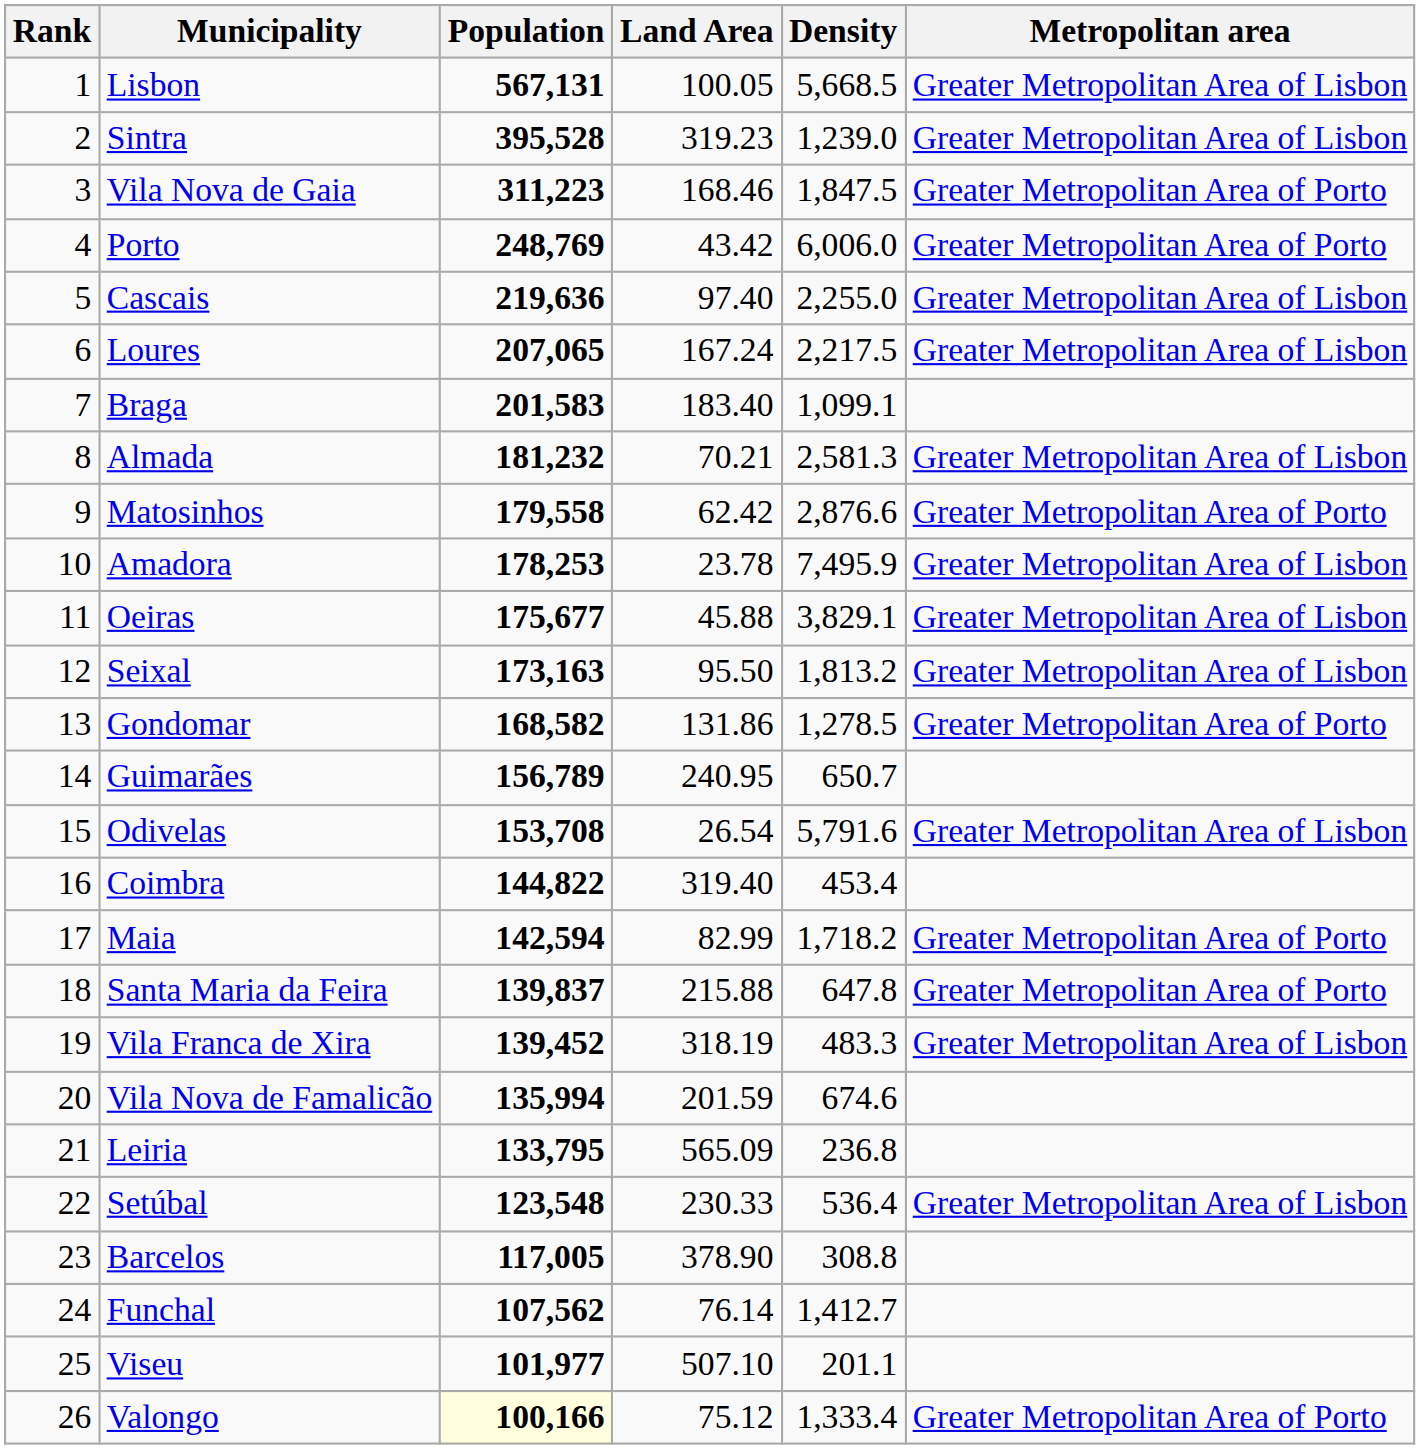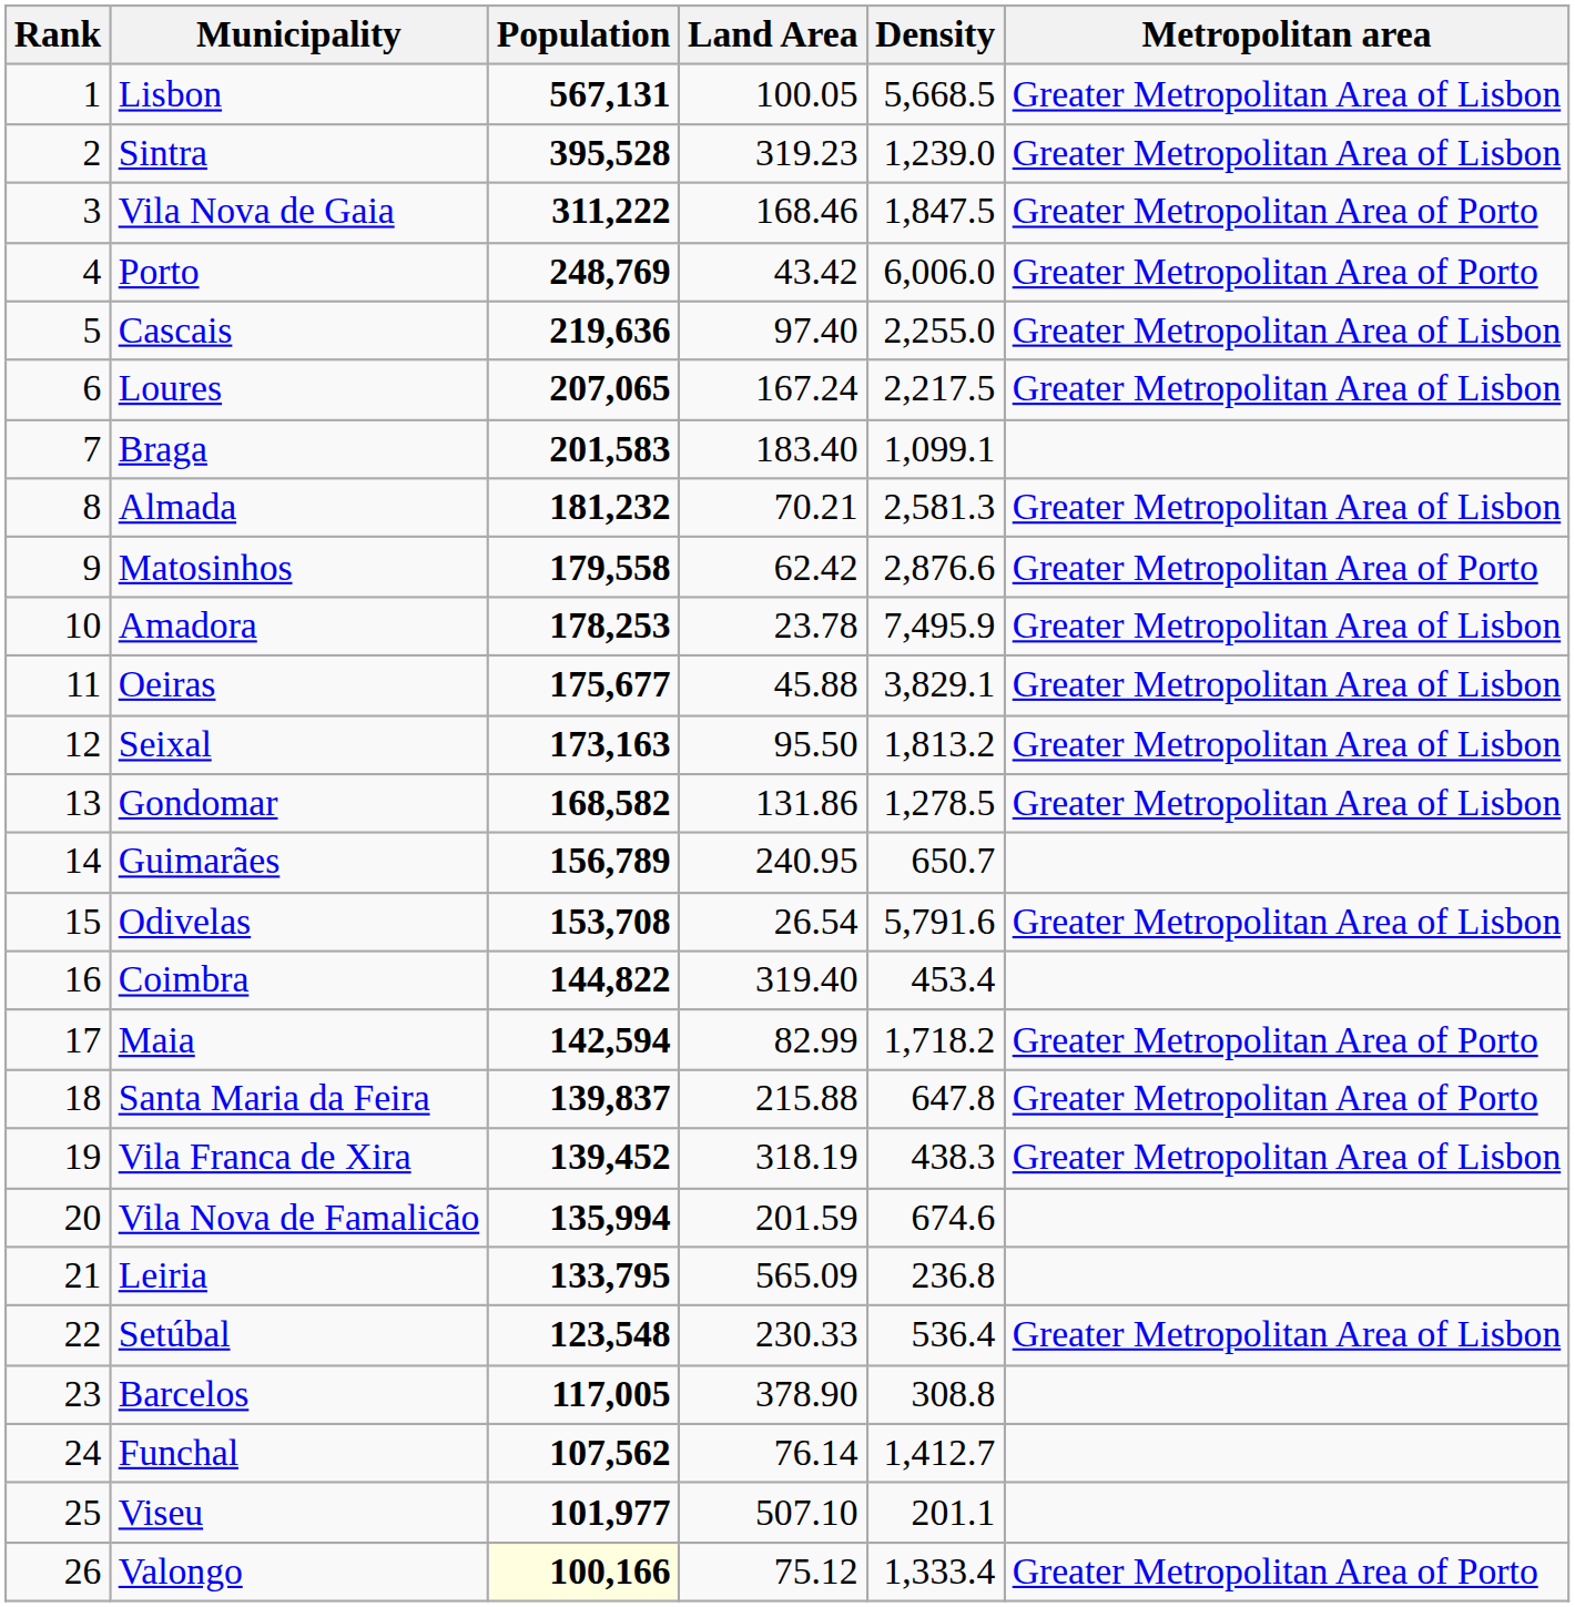Vila Nova de Gaia | Population: 311,223 -> 311,222
Gondomar | Metropolitan area: Greater Metropolitan Area of Porto -> Greater Metropolitan Area of Lisbon
Vila Franca de Xira | Density: 483.3 -> 438.3
